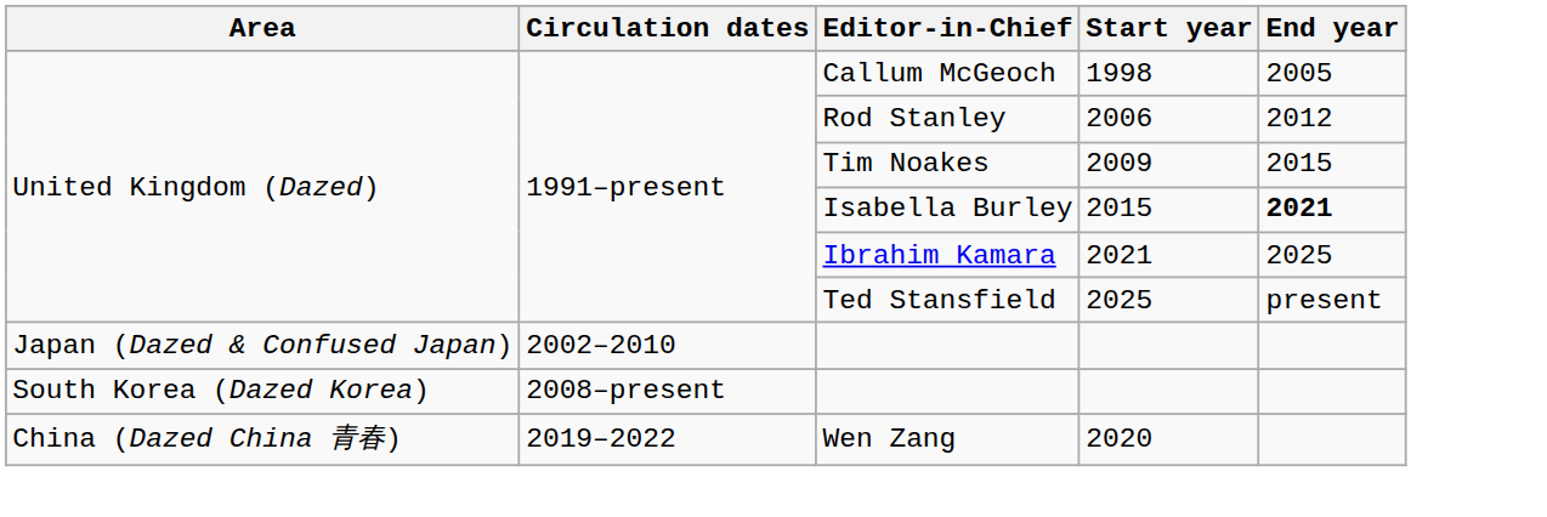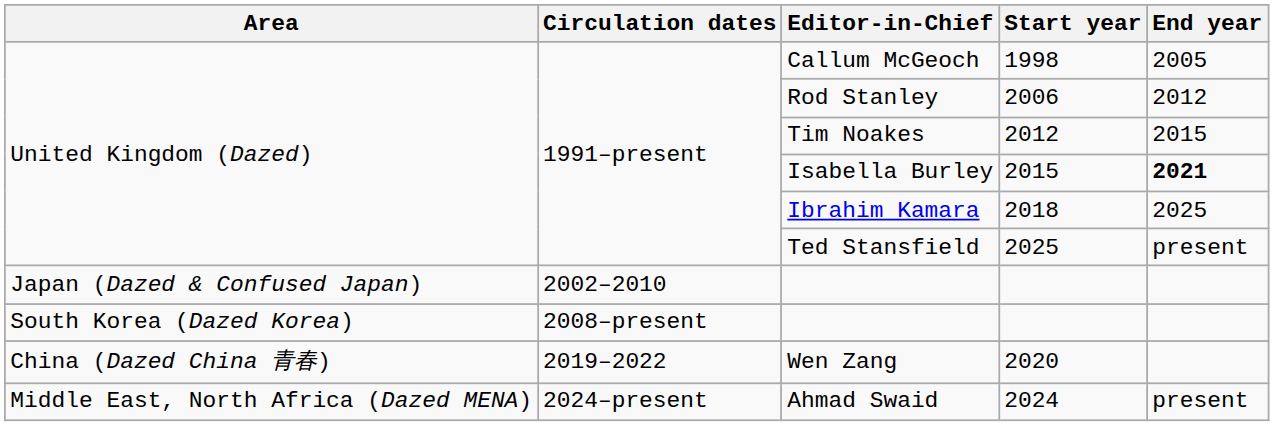Tim Noakes | Start year: 2009 -> 2012
Ibrahim Kamara | Start year: 2021 -> 2018
+ row: Middle East, North Africa (Dazed MENA) | 2024–present | Ahmad Swaid | 2024 | present
